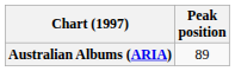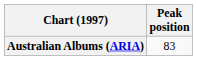Australian Albums (ARIA) | Peak position: 89 -> 83
